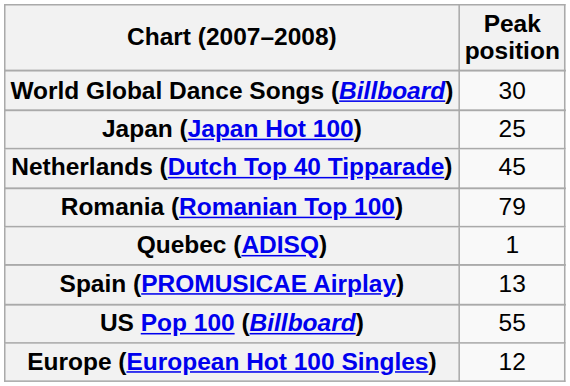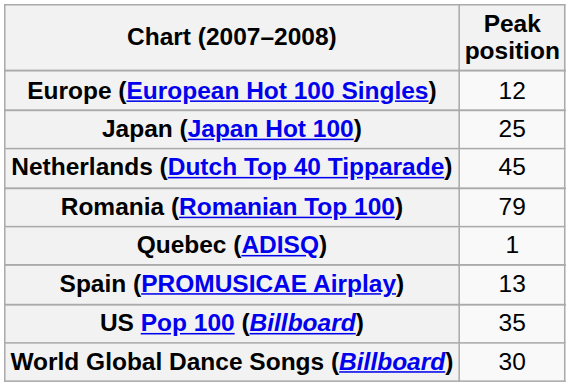rows swapped: Europe (European Hot 100 Singles) <-> World Global Dance Songs (Billboard)
US Pop 100 (Billboard) | Peak position: 55 -> 35
